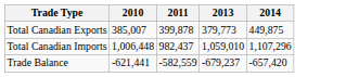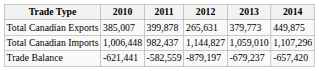+ column: 2012 | 265,631 | 1,144,827 | -879,197
